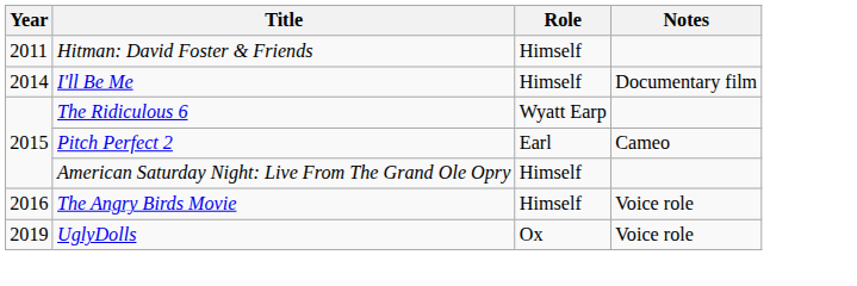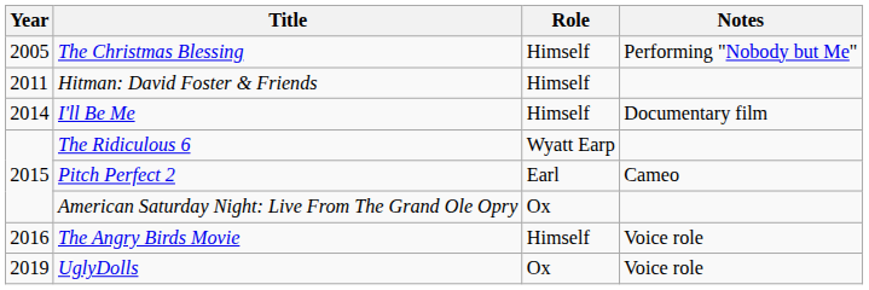+ row: 2005 | The Christmas Blessing | Himself | Performing "Nobody but Me"
American Saturday Night: Live From The Grand Ole Opry | Role: Himself -> Ox
